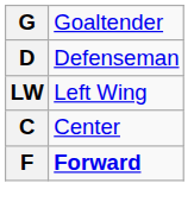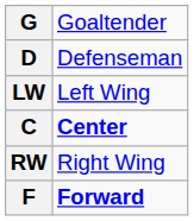C | column 2: normal -> bold
+ row: RW | Right Wing
